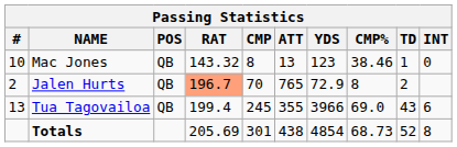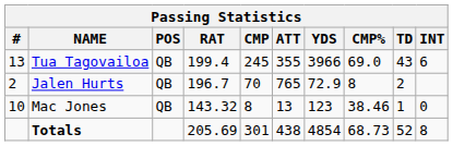rows swapped: Tua Tagovailoa <-> Mac Jones
Jalen Hurts | RAT: lightsalmon background -> no background
